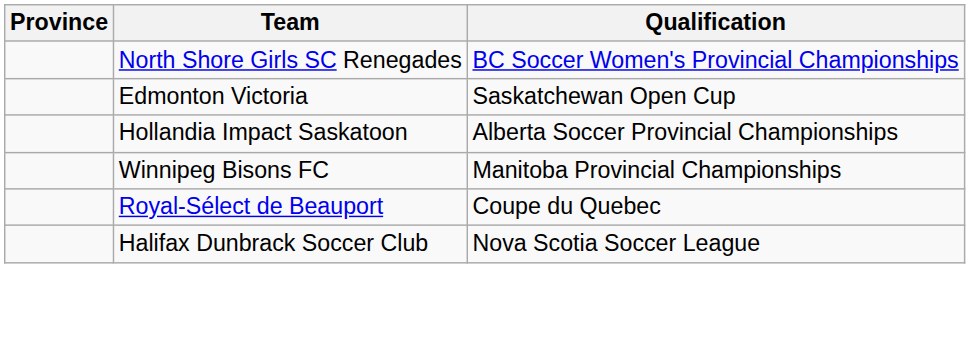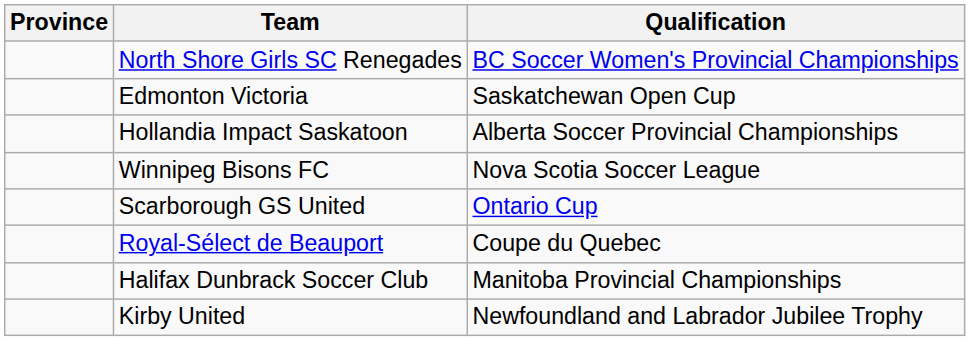Winnipeg Bisons FC | Qualification: Manitoba Provincial Championships -> Nova Scotia Soccer League
+ row: Scarborough GS United | Ontario Cup
Halifax Dunbrack Soccer Club | Qualification: Nova Scotia Soccer League -> Manitoba Provincial Championships
+ row: Kirby United | Newfoundland and Labrador Jubilee Trophy
